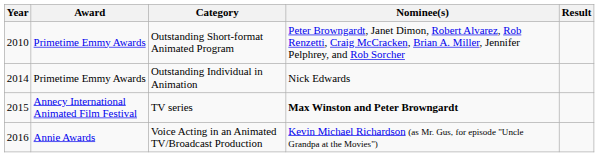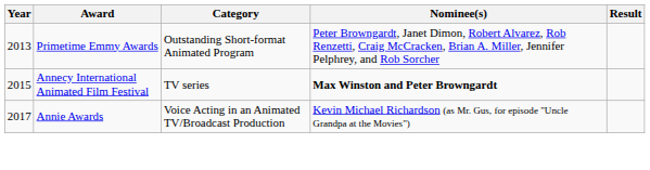Outstanding Short-format Animated Program | Year: 2010 -> 2013
- row: 2014 | Primetime Emmy Awards | Outstanding Individual in Animation | Nick Edwards
Voice Acting in an Animated TV/Broadcast Production | Year: 2016 -> 2017
